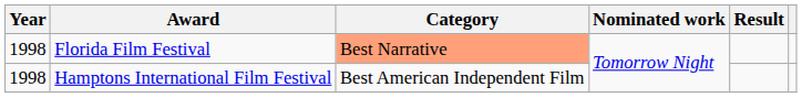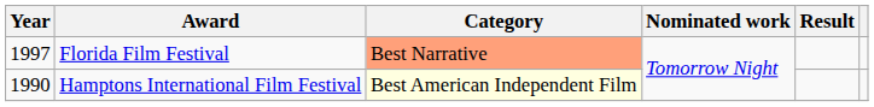Florida Film Festival | Year: 1998 -> 1997
Hamptons International Film Festival | Year: 1998 -> 1990
Hamptons International Film Festival | Category: no background -> lightyellow background
